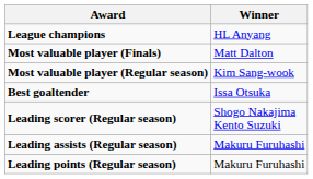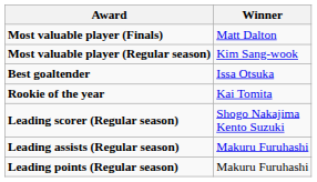- row: League champions | HL Anyang
+ row: Rookie of the year | Kai Tomita
